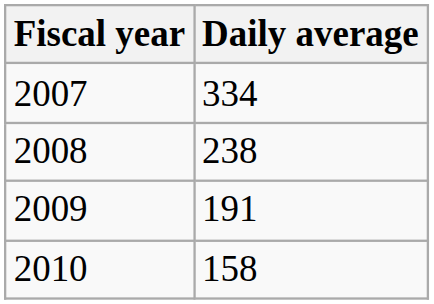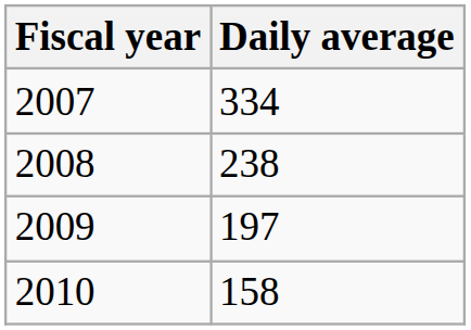2009 | Daily average: 191 -> 197
